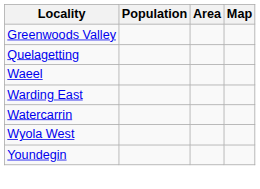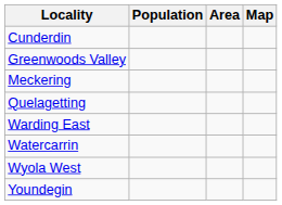+ row: Cunderdin
+ row: Meckering
- row: Waeel
